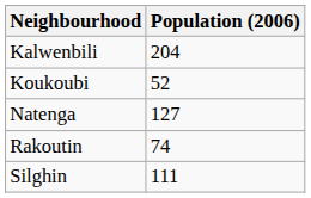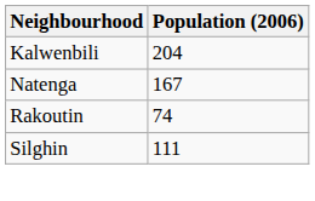- row: Koukoubi | 52
Natenga | Population (2006): 127 -> 167
